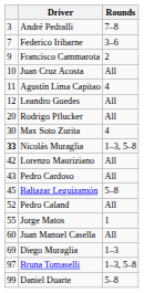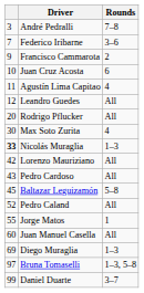Juan Cruz Acosta | Rounds: All -> 6
Nicolás Muraglia | Rounds: 1–3, 5–8 -> 1–3
Daniel Duarte | Rounds: 5–8 -> 3–7
